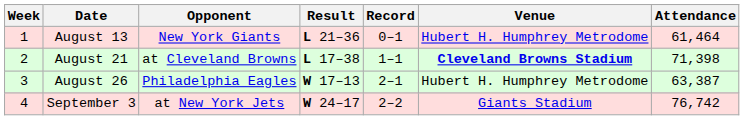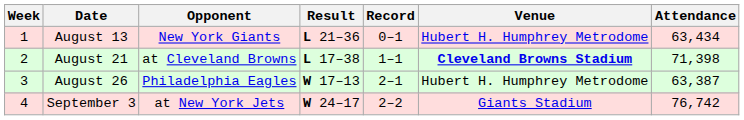August 13 | Attendance: 61,464 -> 63,434
